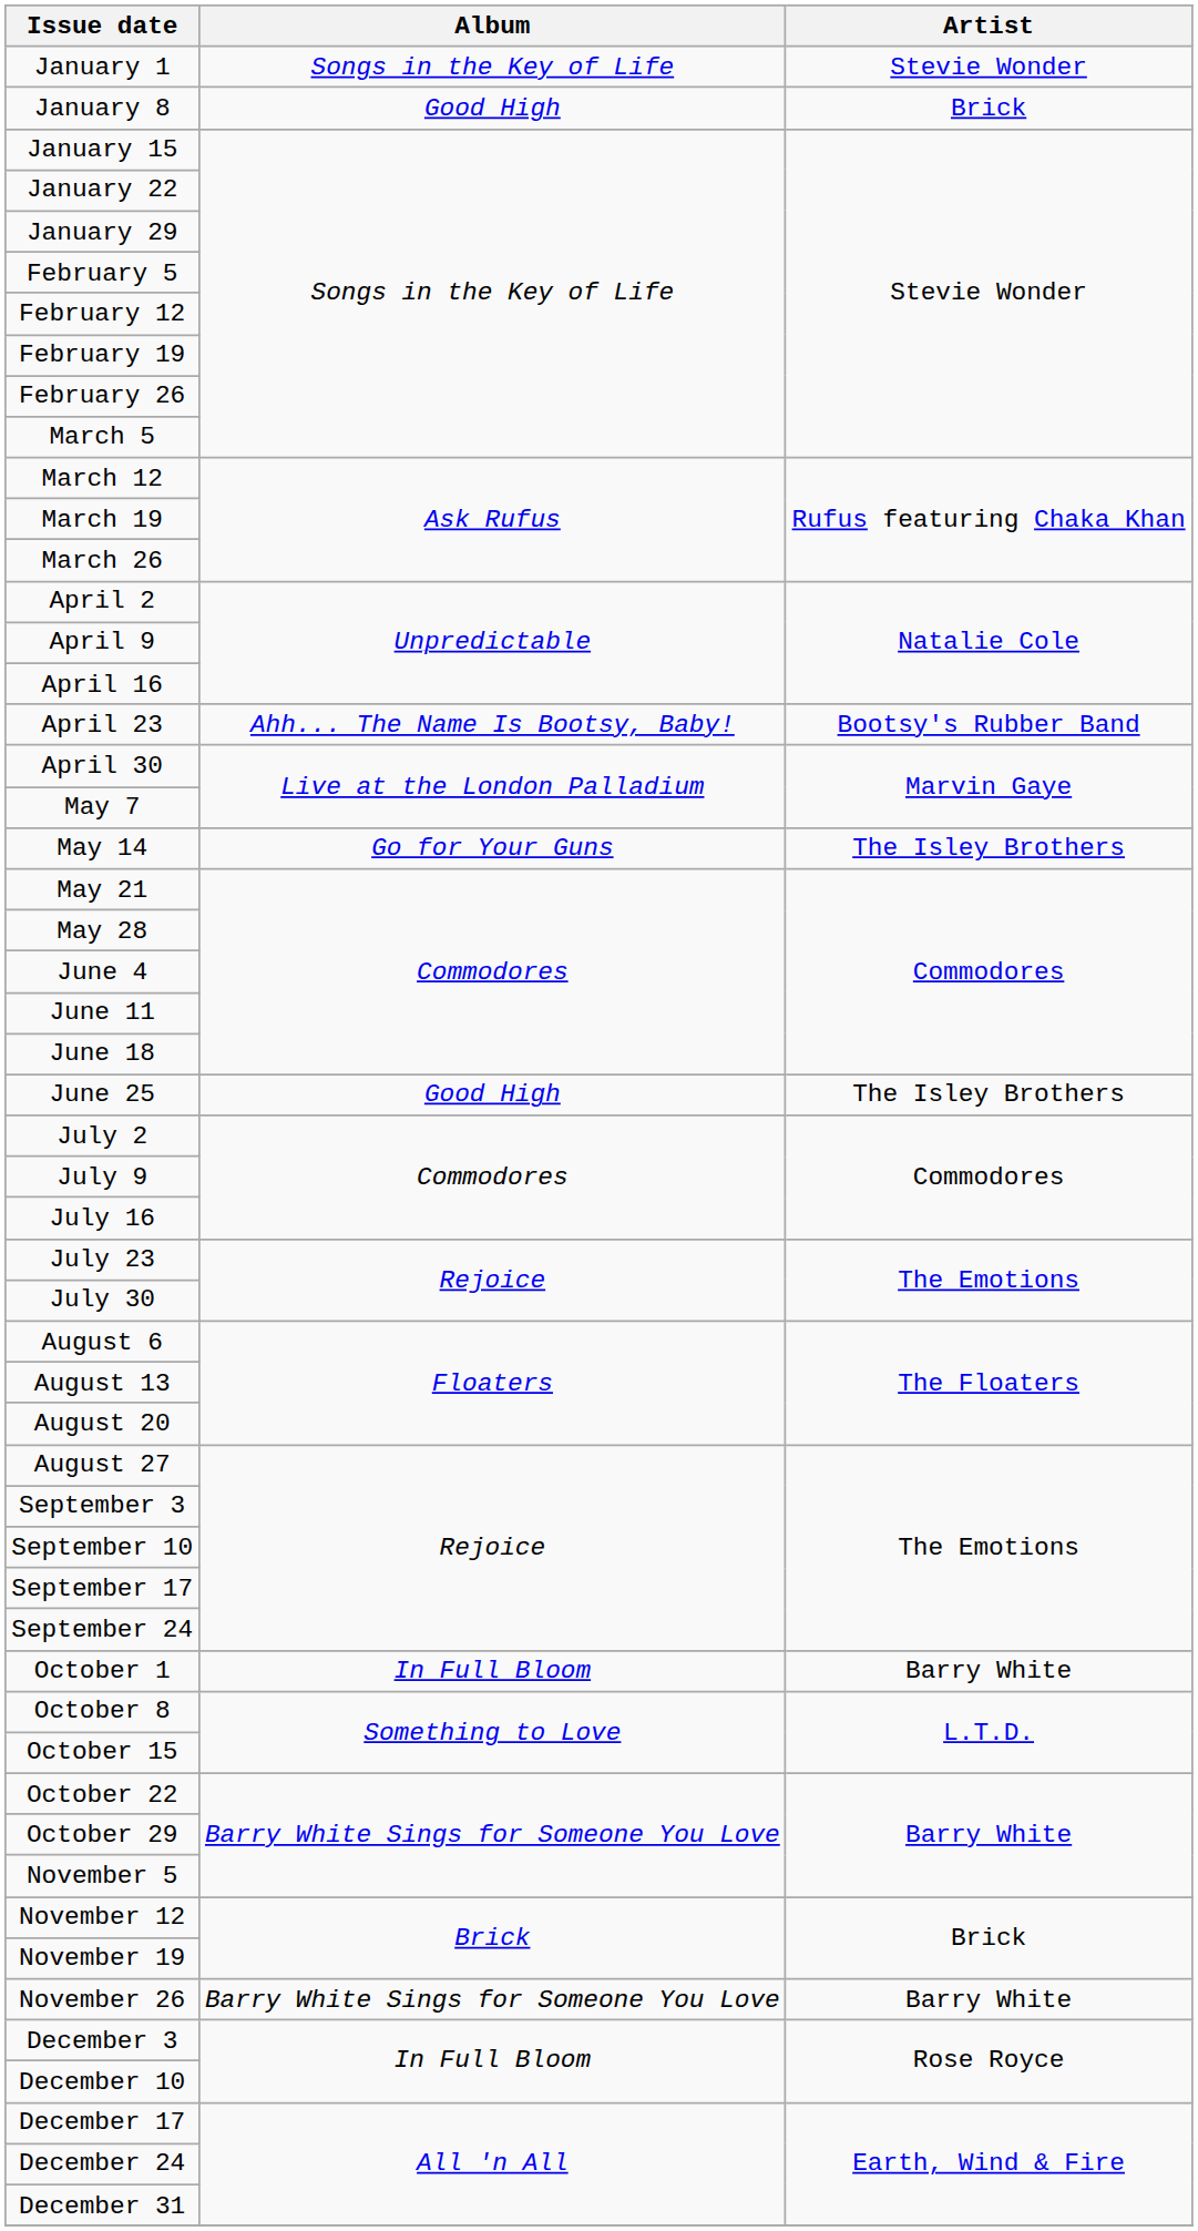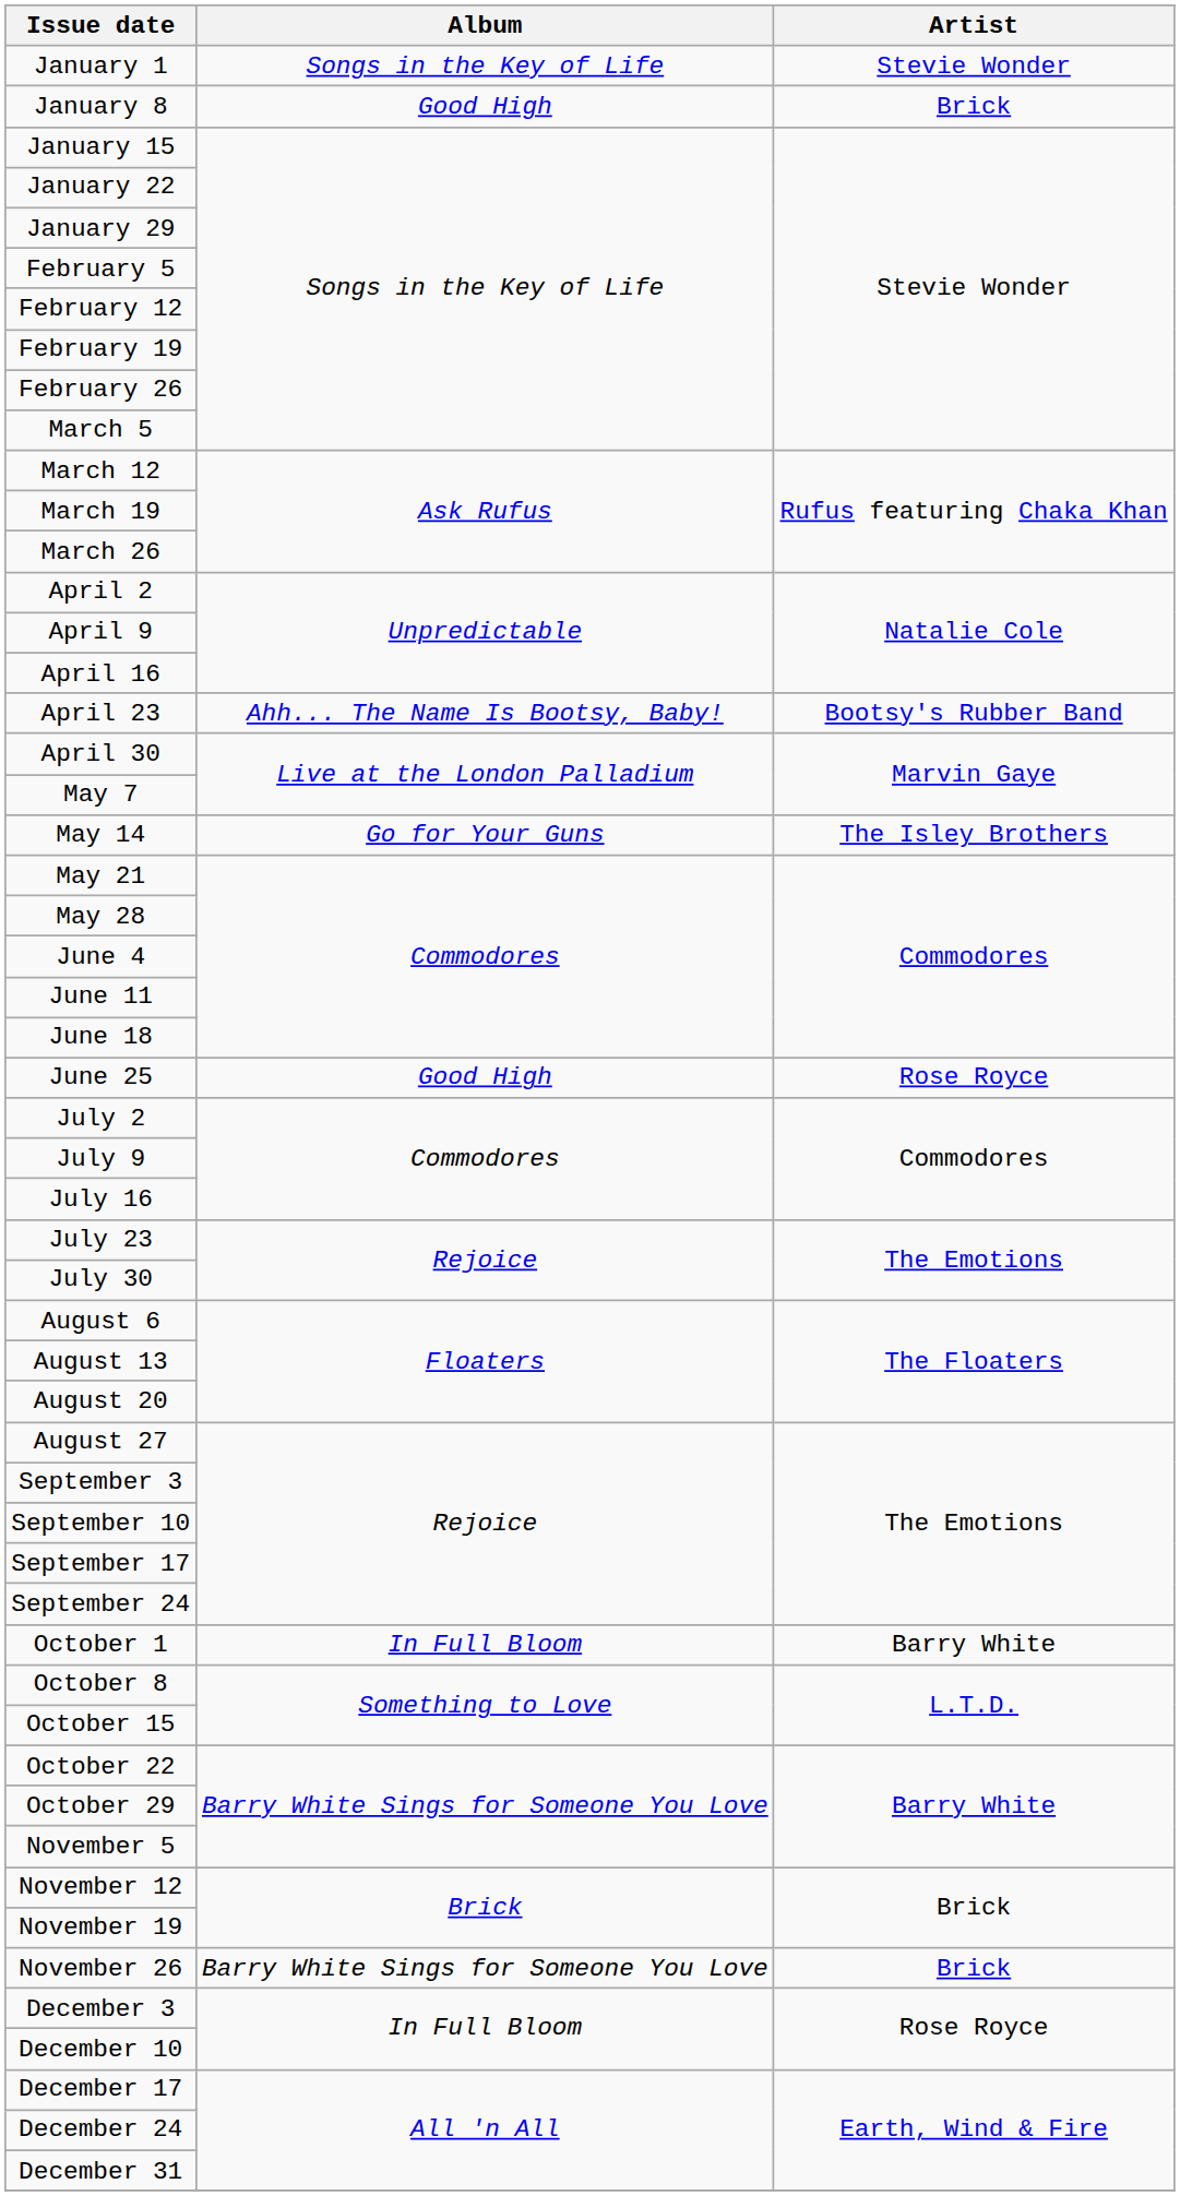June 25 | Artist: The Isley Brothers -> Rose Royce
November 26 | Artist: Barry White -> Brick
